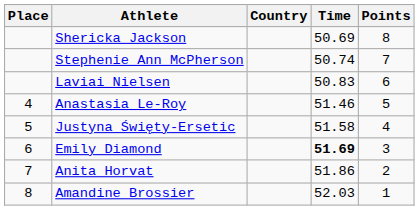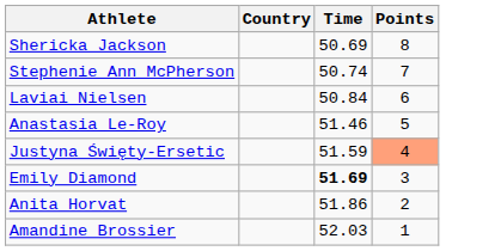- column: Place | 4 | 5 | 6 | 7 | 8
Laviai Nielsen | Time: 50.83 -> 50.84
Justyna Święty-Ersetic | Time: 51.58 -> 51.59
Justyna Święty-Ersetic | Points: no background -> lightsalmon background
